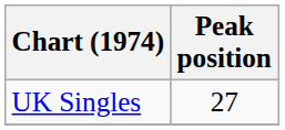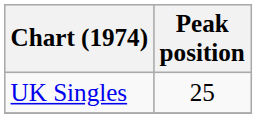UK Singles | Peak position: 27 -> 25
